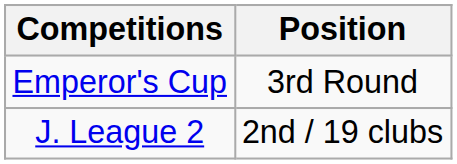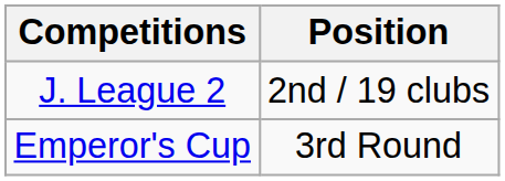rows swapped: J. League 2 <-> Emperor's Cup
